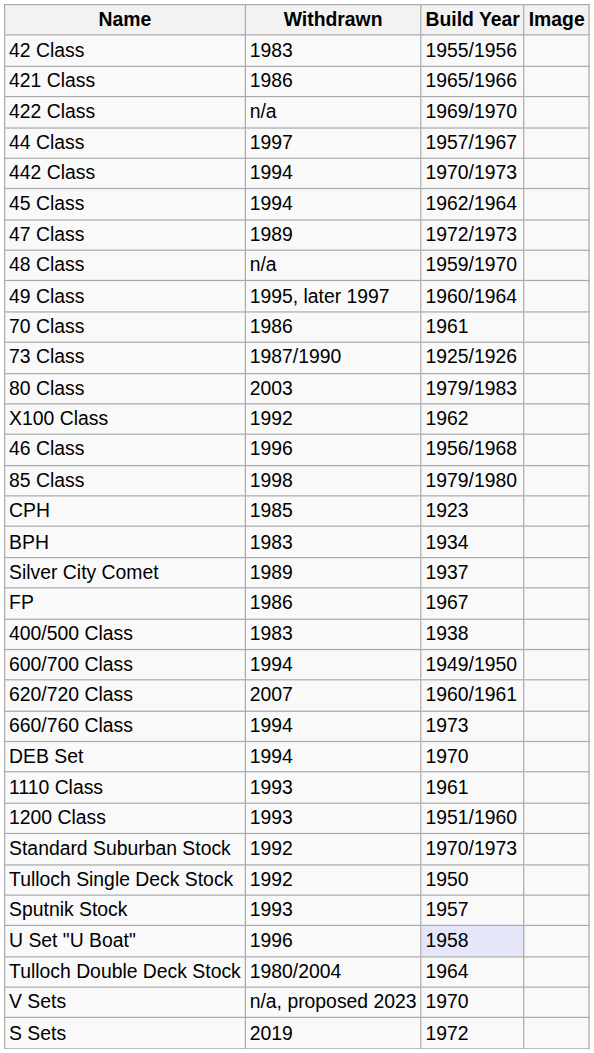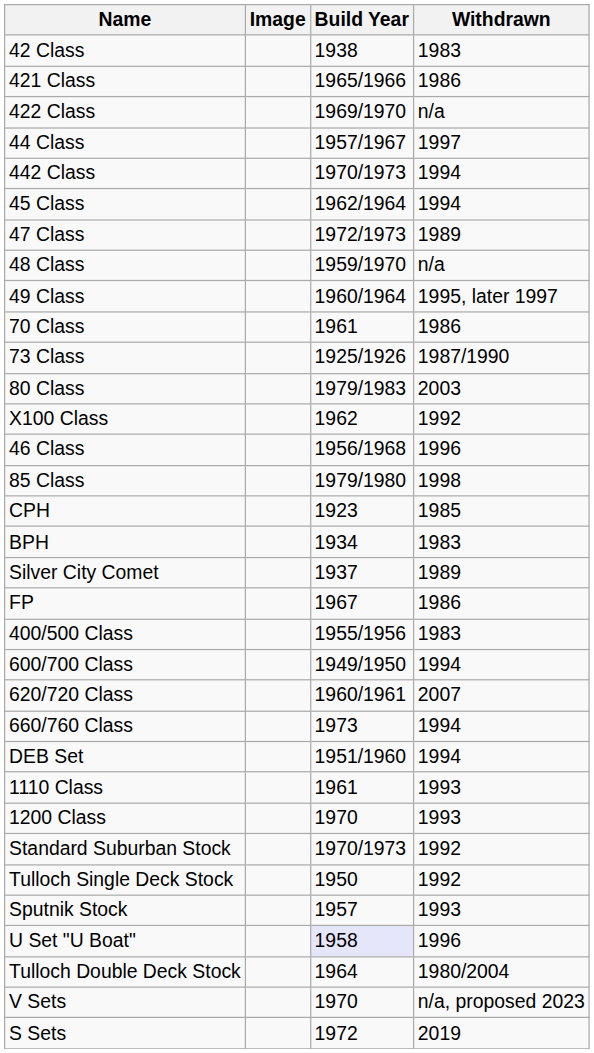columns swapped: Image <-> Withdrawn
42 Class | Build Year: 1955/1956 -> 1938
400/500 Class | Build Year: 1938 -> 1955/1956
DEB Set | Build Year: 1970 -> 1951/1960
1200 Class | Build Year: 1951/1960 -> 1970
